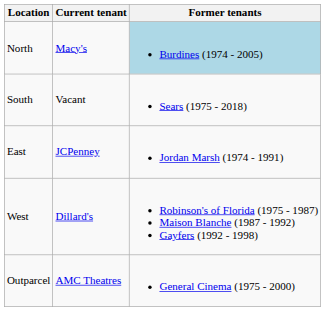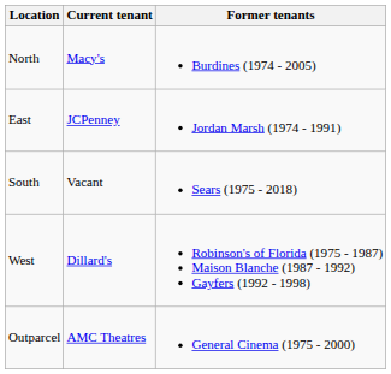North | Former tenants: lightblue background -> no background
rows swapped: East <-> South
